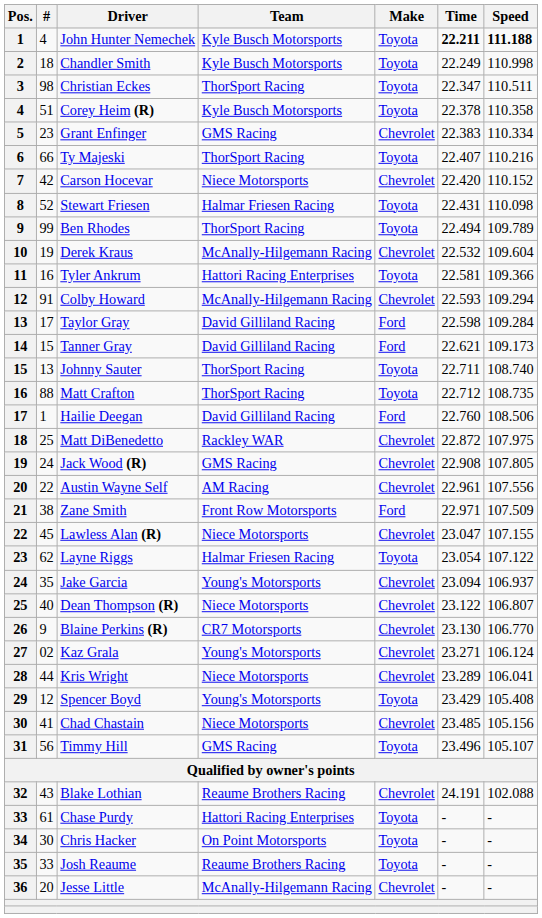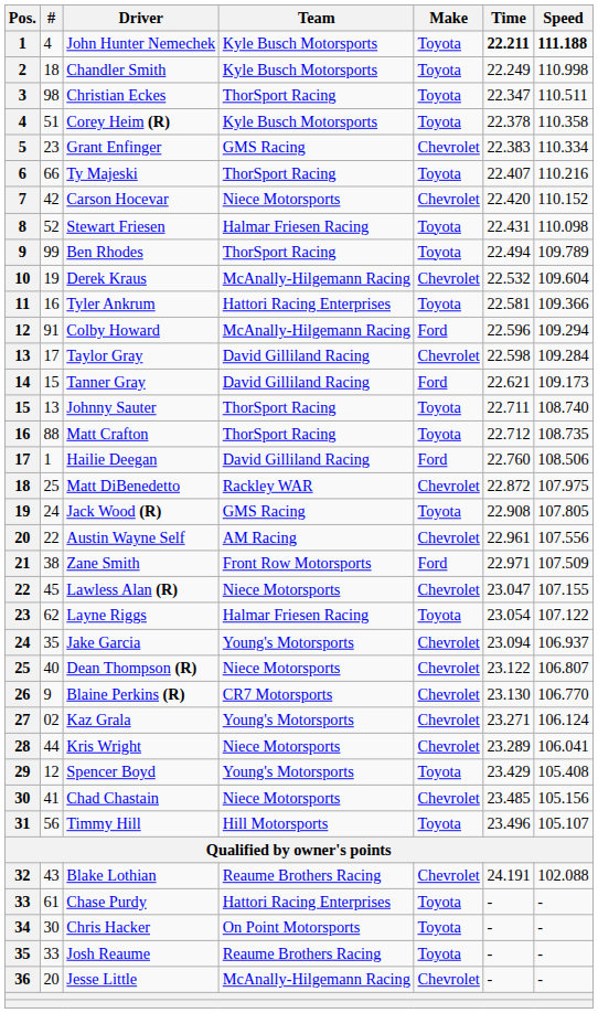Colby Howard | Make: Chevrolet -> Ford
Colby Howard | Time: 22.593 -> 22.596
Taylor Gray | Make: Ford -> Chevrolet
Jack Wood (R) | Make: Chevrolet -> Toyota
Timmy Hill | Team: GMS Racing -> Hill Motorsports
